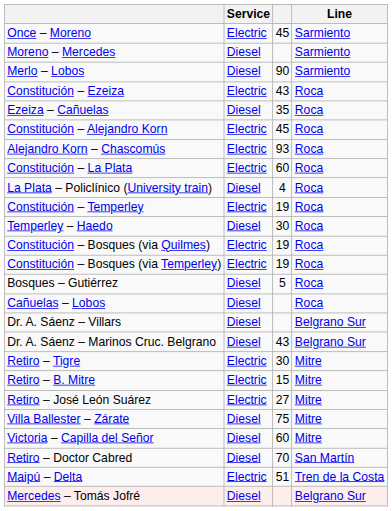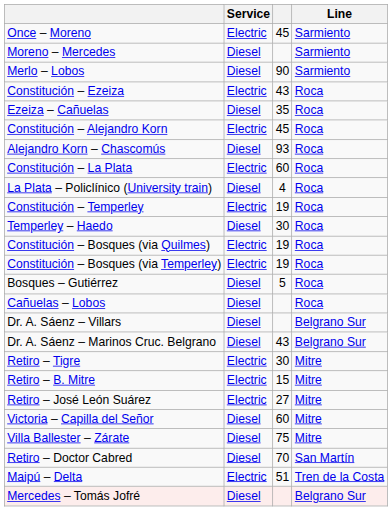Alejandro Korn – Chascomús | Service: Electric -> Diesel
rows swapped: Victoria – Capilla del Señor <-> Villa Ballester – Zárate
